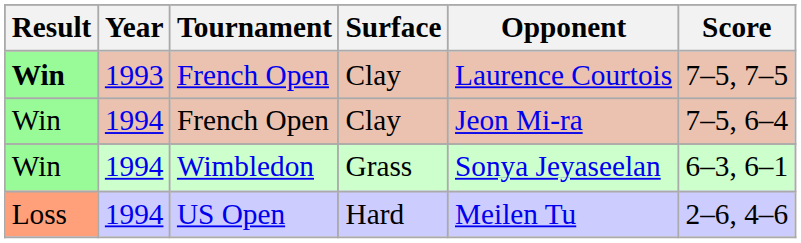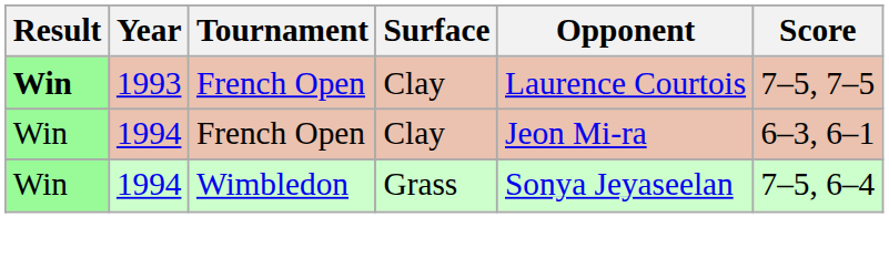1994 / French Open | Score: 7–5, 6–4 -> 6–3, 6–1
Wimbledon | Score: 6–3, 6–1 -> 7–5, 6–4
- row: Loss | 1994 | US Open | Hard | Meilen Tu | 2–6, 4–6
